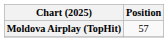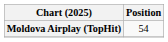Moldova Airplay (TopHit) | Position: 57 -> 54
